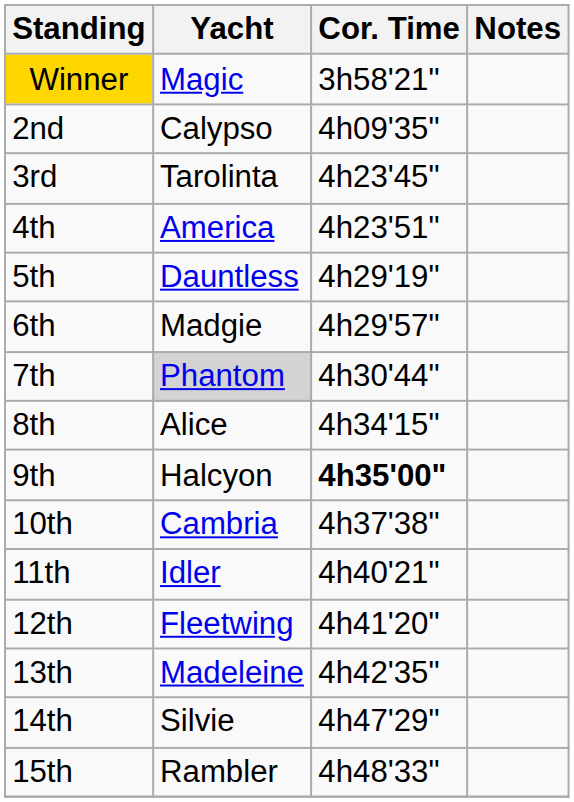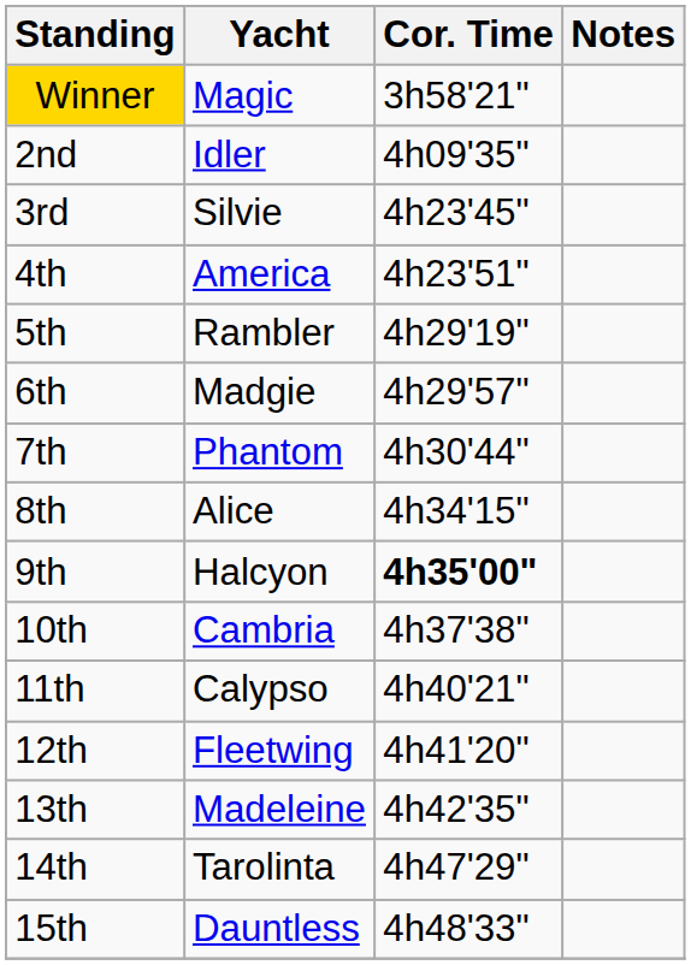2nd | Yacht: Calypso -> Idler
3rd | Yacht: Tarolinta -> Silvie
5th | Yacht: Dauntless -> Rambler
7th | Yacht: lightgrey background -> no background
11th | Yacht: Idler -> Calypso
14th | Yacht: Silvie -> Tarolinta
15th | Yacht: Rambler -> Dauntless
